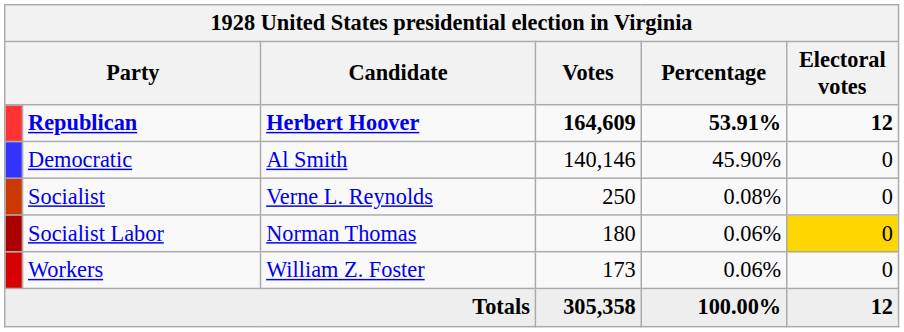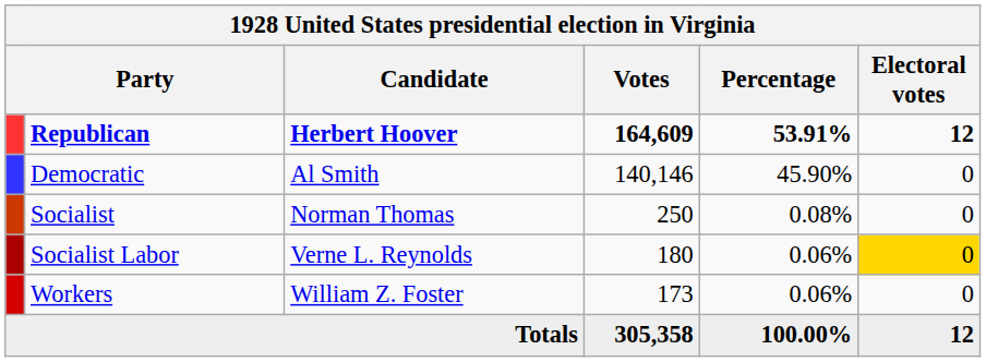Socialist | Candidate: Verne L. Reynolds -> Norman Thomas
Socialist Labor | Candidate: Norman Thomas -> Verne L. Reynolds
